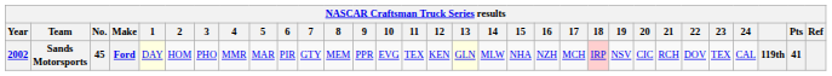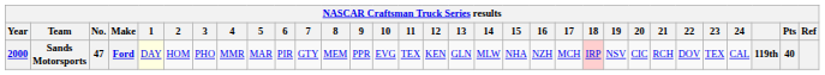Sands Motorsports | Year: 2002 -> 2000
Sands Motorsports | No.: 45 -> 47
Sands Motorsports | 13: lightyellow background -> no background
Sands Motorsports | Pts: 41 -> 40
